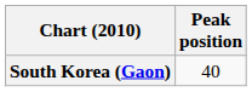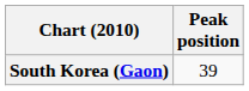South Korea (Gaon) | Peak position: 40 -> 39
